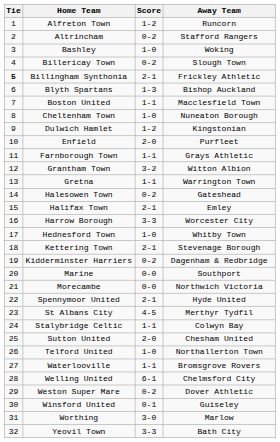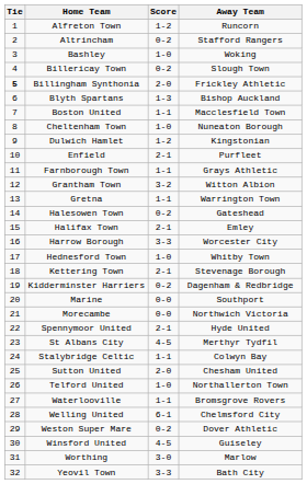Billingham Synthonia | Score: 2-1 -> 2-0
Enfield | Score: 2-0 -> 2-1
Winsford United | Score: 0-1 -> 4-5
